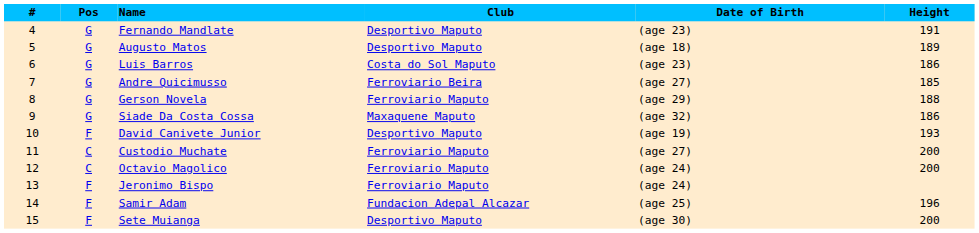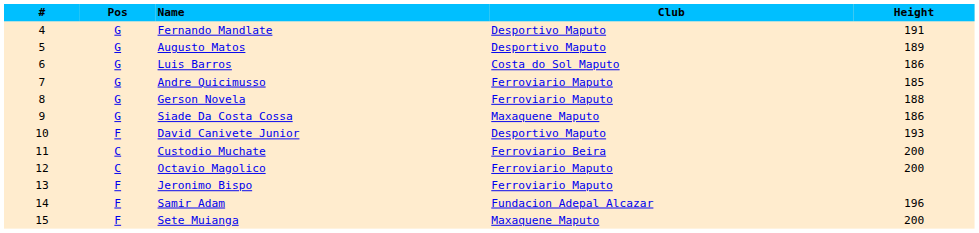- column: Date of Birth | (age 23) | (age 18) | (age 23) | (age 27) | (age 29) | (age 32) | (age 19) | (age 27) | (age 24) | (age 24) | (age 25) | (age 30)
Andre Quicimusso | Club: Ferroviario Beira -> Ferroviario Maputo
Custodio Muchate | Club: Ferroviario Maputo -> Ferroviario Beira
Sete Muianga | Club: Desportivo Maputo -> Maxaquene Maputo
